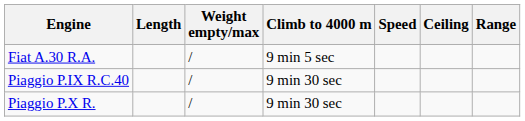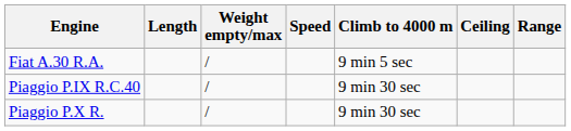columns swapped: Speed <-> Climb to 4000 m
